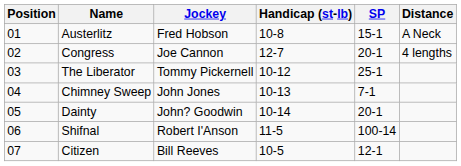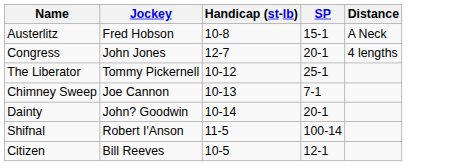- column: Position | 01 | 02 | 03 | 04 | 05 | 06 | 07
Congress | Jockey: Joe Cannon -> John Jones
Chimney Sweep | Jockey: John Jones -> Joe Cannon
